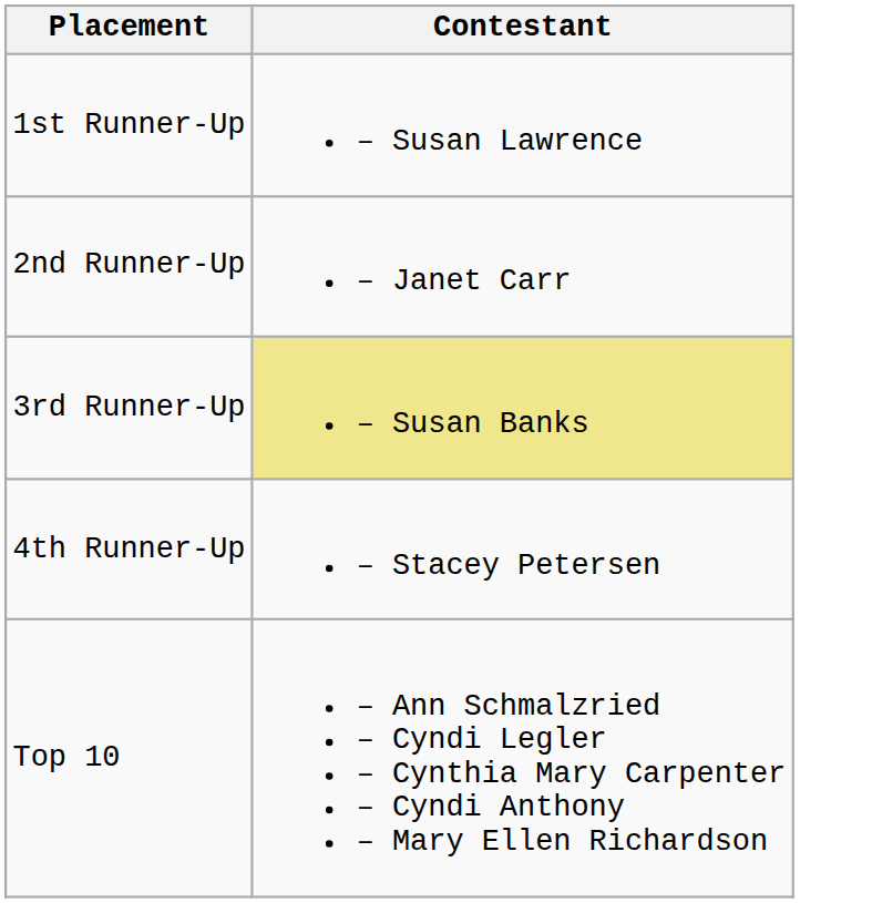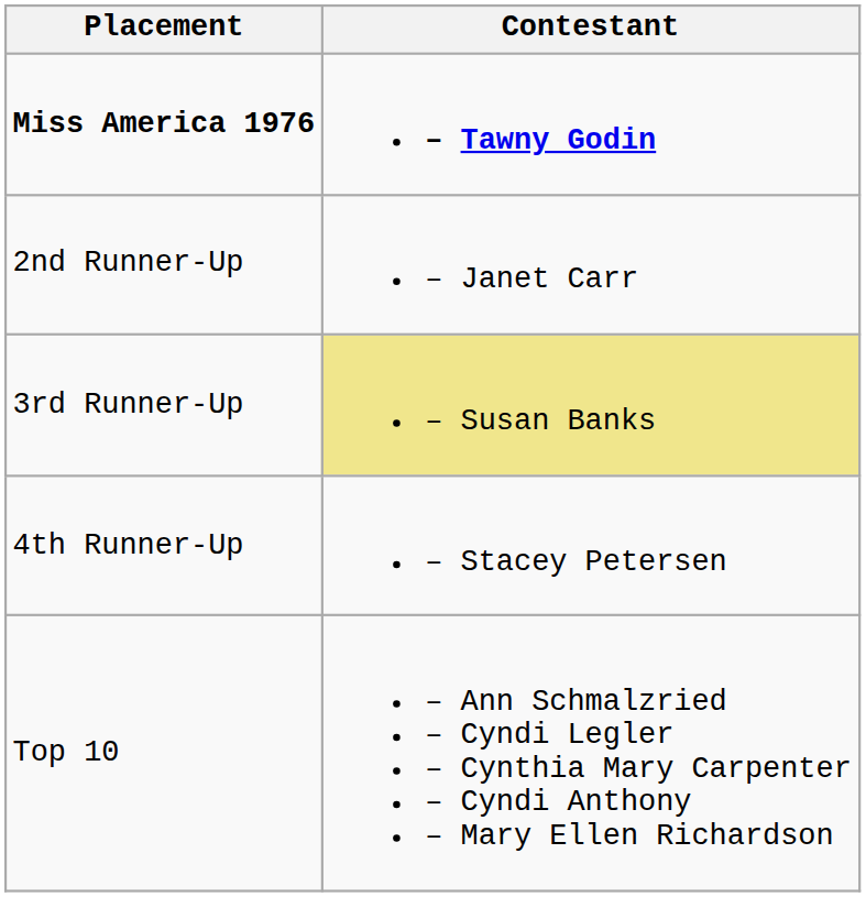+ row: Miss America 1976 | – Tawny Godin
- row: 1st Runner-Up | – Susan Lawrence
